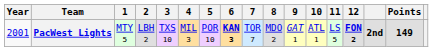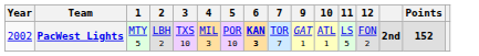- column: 8 | MDO 2
PacWest Lights | Year: 2001 -> 2002
PacWest Lights | 12: bold -> normal
PacWest Lights | Points: 149 -> 152
